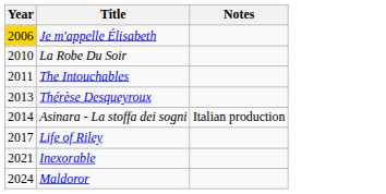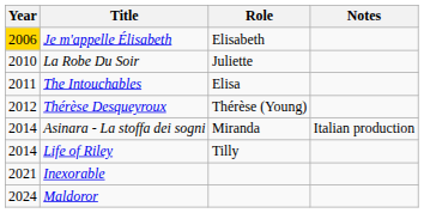+ column: Role | Elisabeth | Juliette | Elisa | Thérèse (Young) | Miranda | Tilly
Thérèse Desqueyroux | Year: 2013 -> 2012
Life of Riley | Year: 2017 -> 2014
